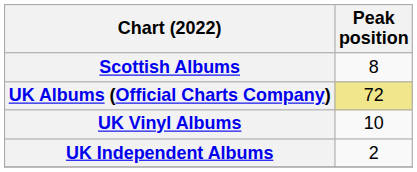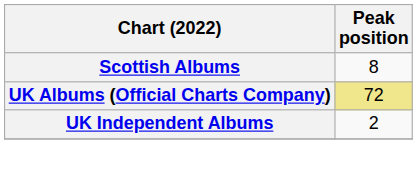- row: UK Vinyl Albums | 10
